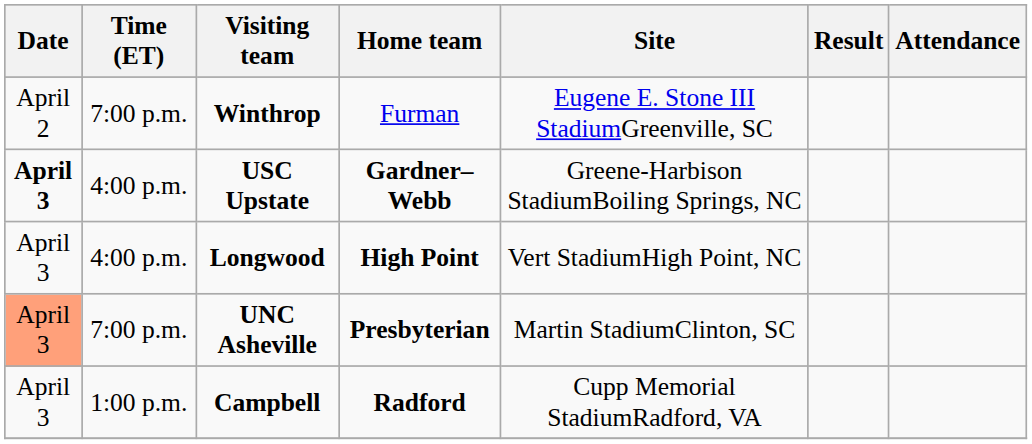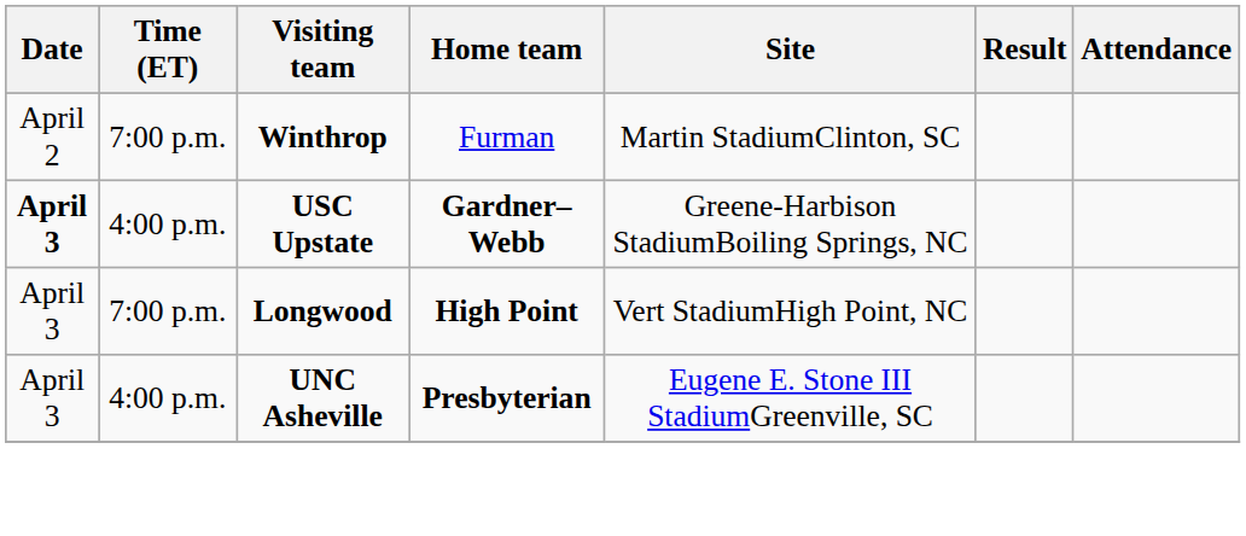Winthrop | Site: Eugene E. Stone III StadiumGreenville, SC -> Martin StadiumClinton, SC
Longwood | Time (ET): 4:00 p.m. -> 7:00 p.m.
UNC Asheville | Date: lightsalmon background -> no background
UNC Asheville | Time (ET): 7:00 p.m. -> 4:00 p.m.
UNC Asheville | Site: Martin StadiumClinton, SC -> Eugene E. Stone III StadiumGreenville, SC
- row: April 3 | 1:00 p.m. | Campbell | Radford | Cupp Memorial StadiumRadford, VA
